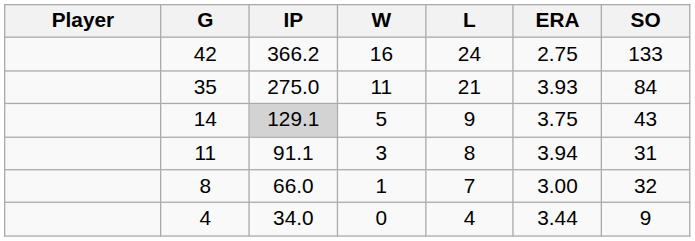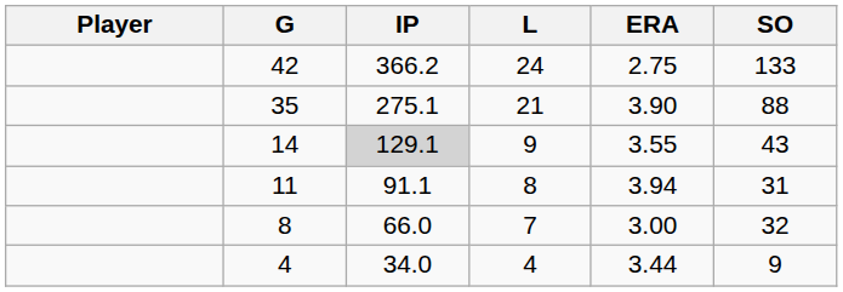- column: W | 16 | 11 | 5 | 3 | 1 | 0
35 | IP: 275.0 -> 275.1
35 | ERA: 3.93 -> 3.90
35 | SO: 84 -> 88
14 | ERA: 3.75 -> 3.55
